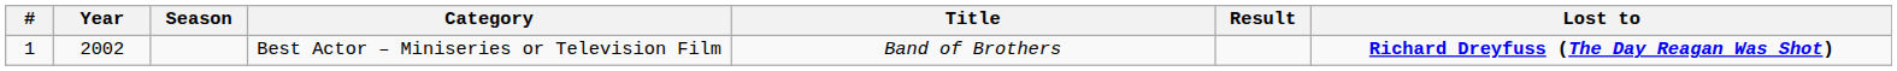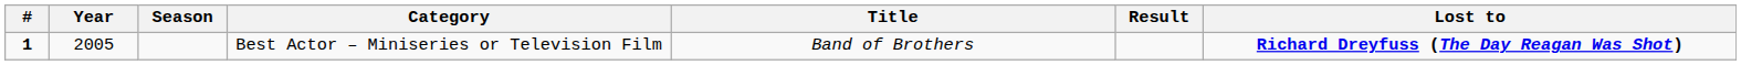Best Actor – Miniseries or Television Film | #: normal -> bold
Best Actor – Miniseries or Television Film | Year: 2002 -> 2005
